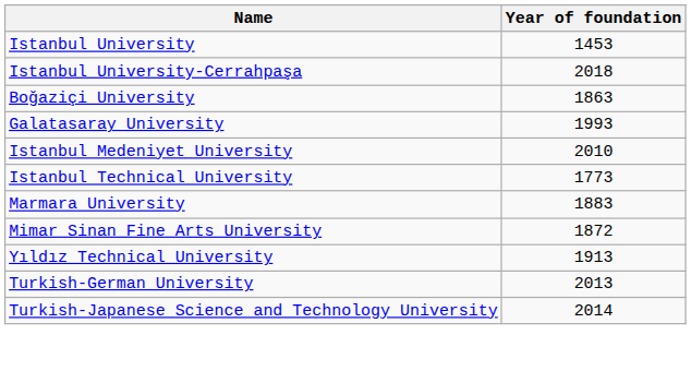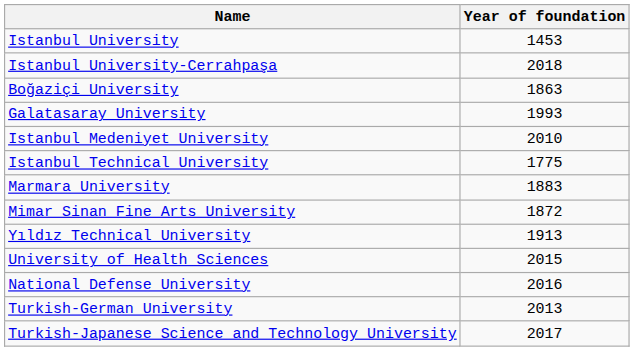Istanbul Technical University | Year of foundation: 1773 -> 1775
+ row: University of Health Sciences | 2015
+ row: National Defense University | 2016
Turkish-Japanese Science and Technology University | Year of foundation: 2014 -> 2017
